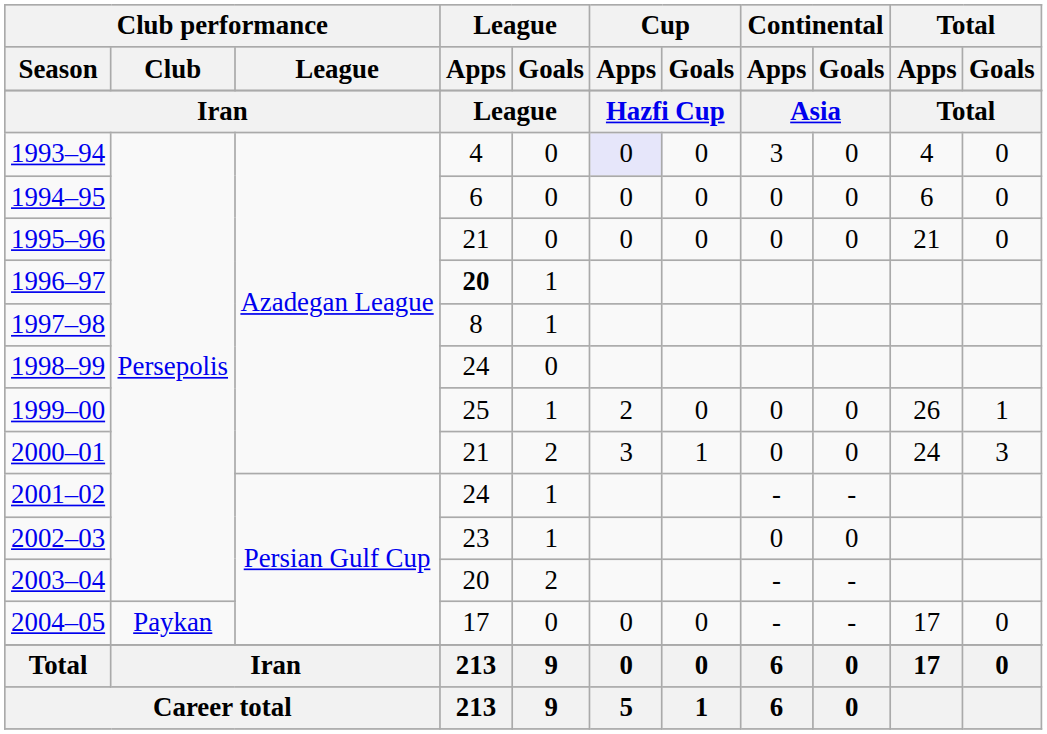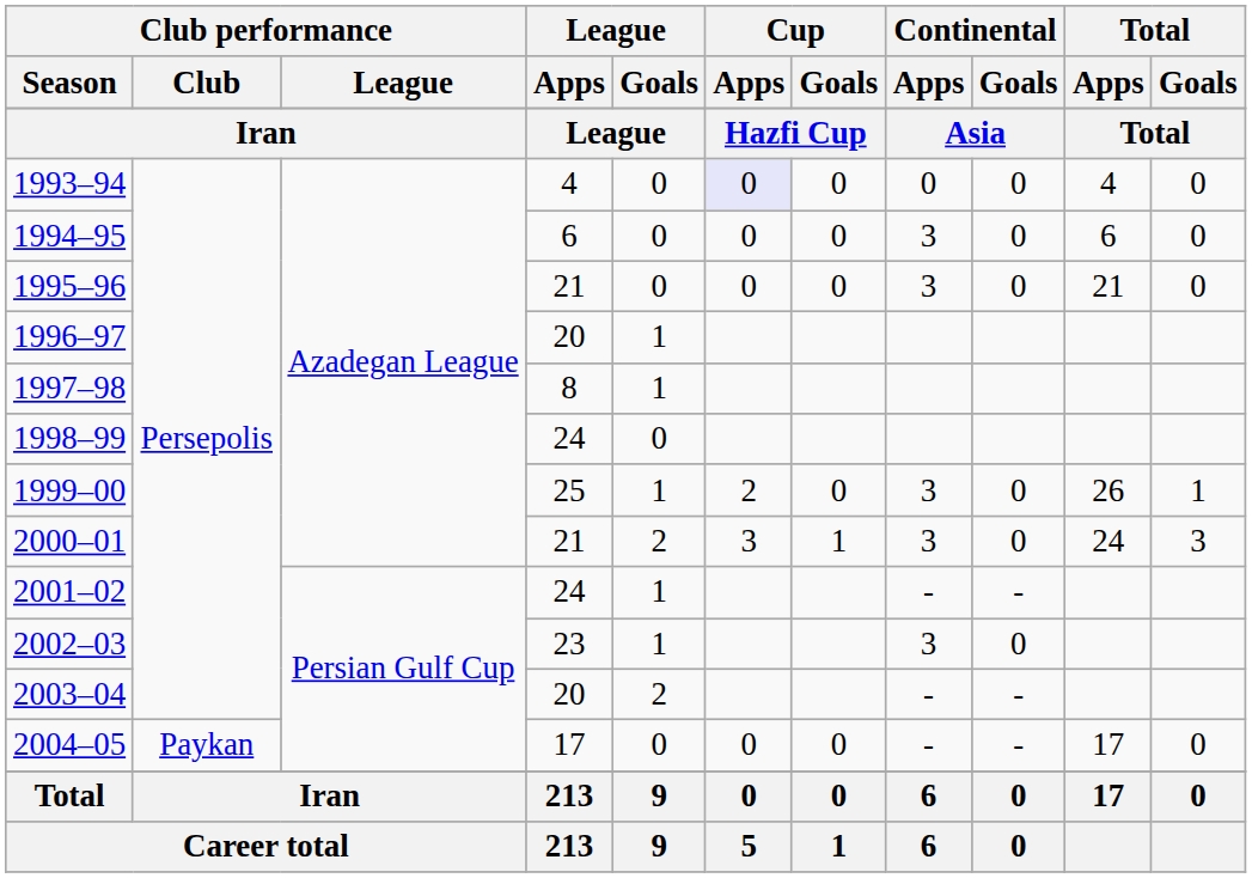1993–94 | Continental / Apps: 3 -> 0
1994–95 | Continental / Apps: 0 -> 3
1995–96 | Continental / Apps: 0 -> 3
1996–97 | League / Apps: bold -> normal
1999–00 | Continental / Apps: 0 -> 3
2000–01 | Continental / Apps: 0 -> 3
2002–03 | Continental / Apps: 0 -> 3
